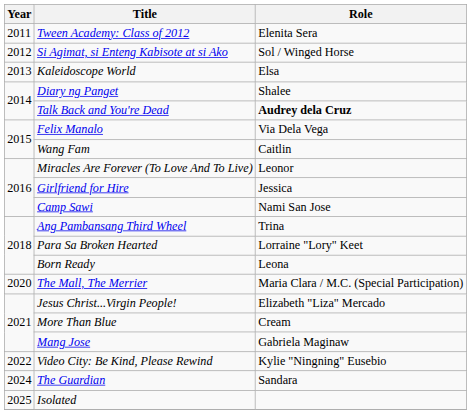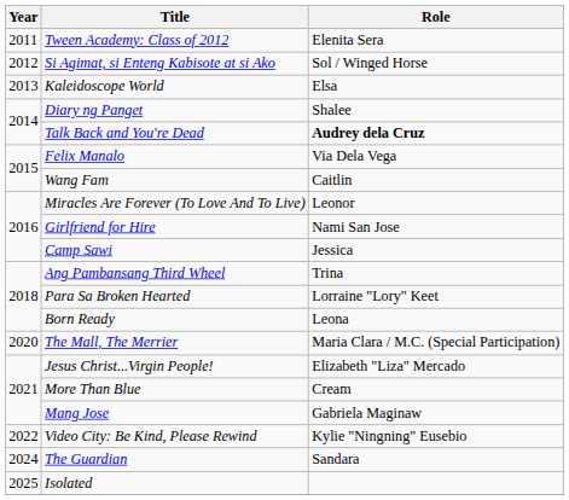Girlfriend for Hire | Role: Jessica -> Nami San Jose
Camp Sawi | Role: Nami San Jose -> Jessica
